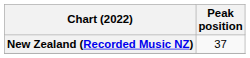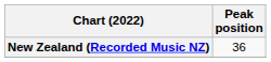New Zealand (Recorded Music NZ) | Peak position: 37 -> 36
